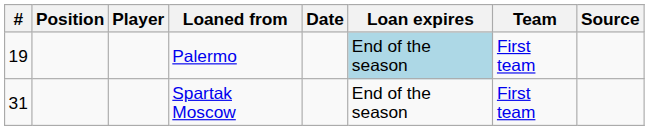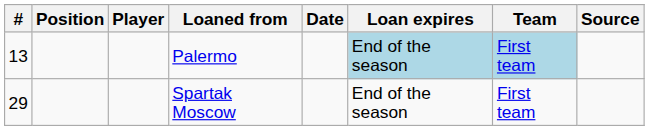Palermo | #: 19 -> 13
Palermo | Team: no background -> lightblue background
Spartak Moscow | #: 31 -> 29
